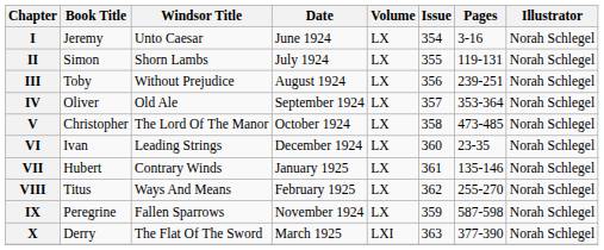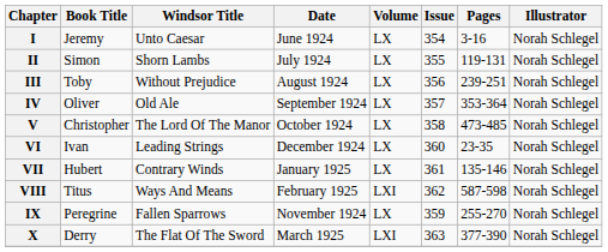VIII | Volume: LX -> LXI
VIII | Pages: 255-270 -> 587-598
IX | Pages: 587-598 -> 255-270
